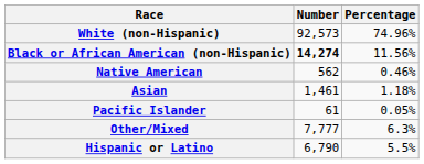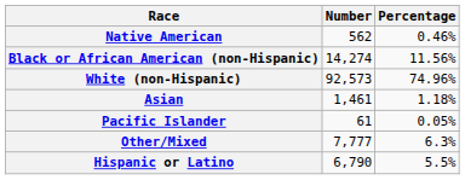rows swapped: White (non-Hispanic) <-> Native American
Black or African American (non-Hispanic) | Number: bold -> normal
